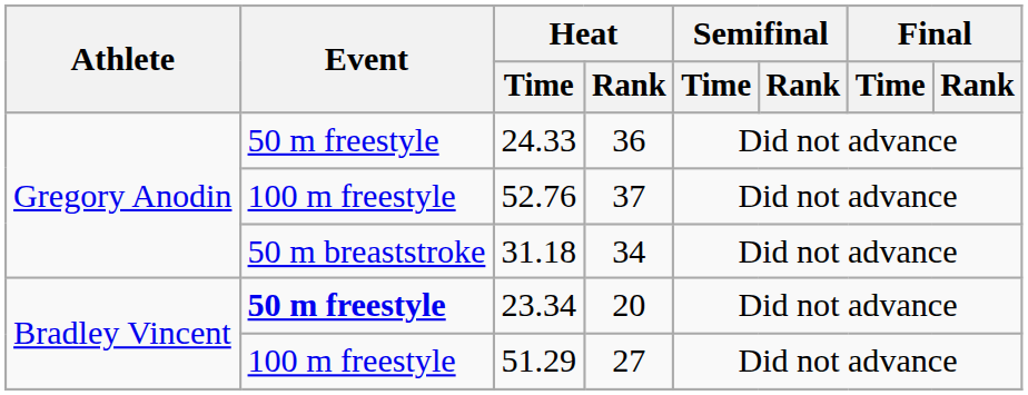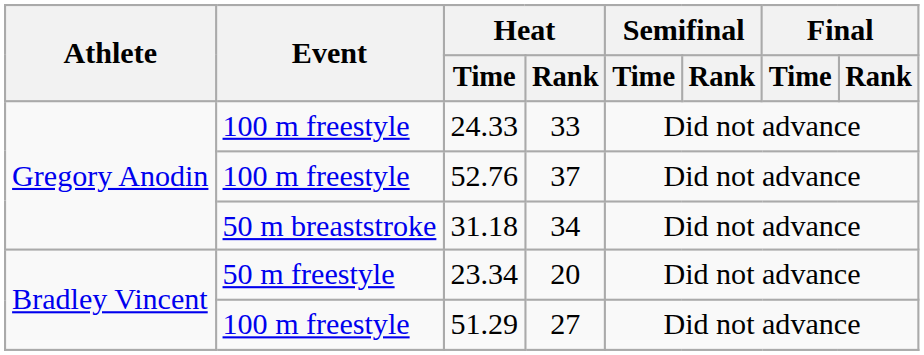24.33 | Event: 50 m freestyle -> 100 m freestyle
24.33 | Heat / Rank: 36 -> 33
23.34 | Event: bold -> normal
